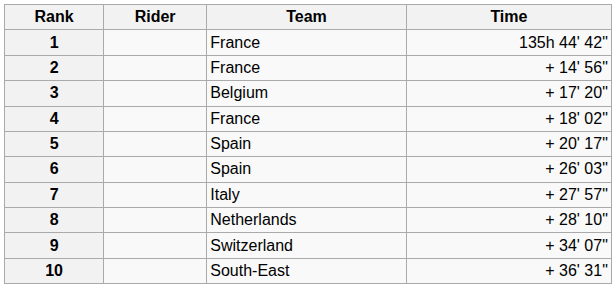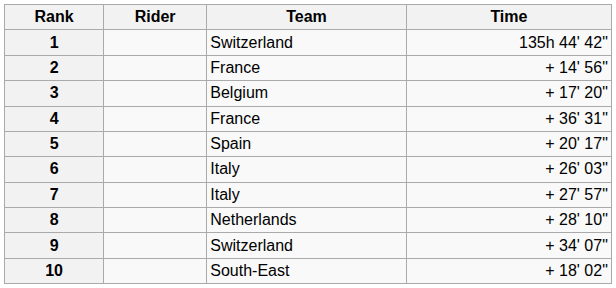1 | Team: France -> Switzerland
4 | Time: + 18' 02" -> + 36' 31"
6 | Team: Spain -> Italy
10 | Time: + 36' 31" -> + 18' 02"
